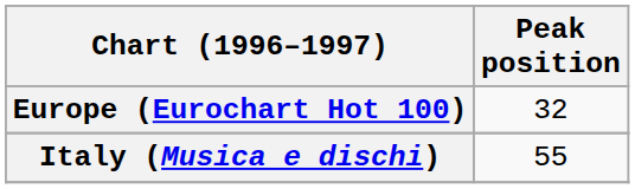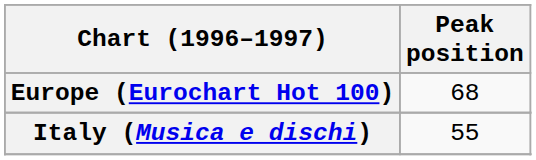Europe (Eurochart Hot 100) | Peak position: 32 -> 68
